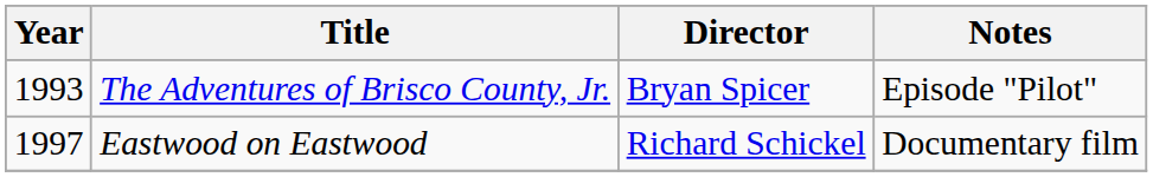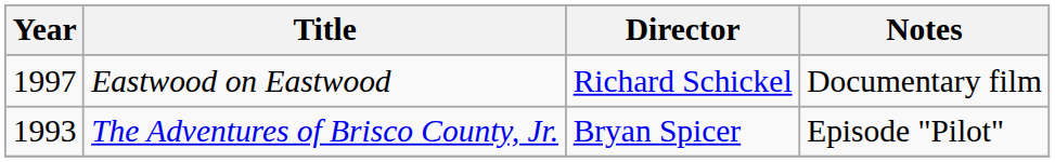rows swapped: The Adventures of Brisco County, Jr. <-> Eastwood on Eastwood
